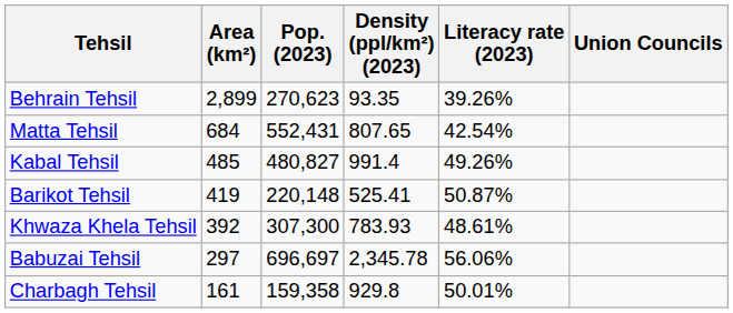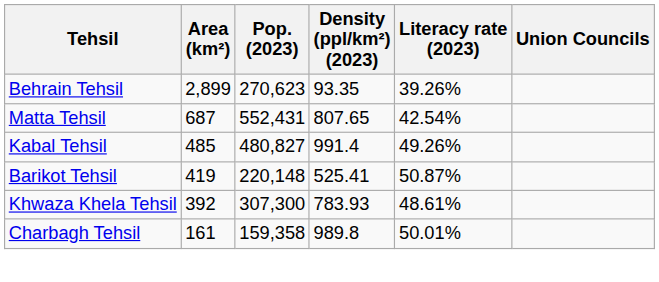Matta Tehsil | Area (km²): 684 -> 687
- row: Babuzai Tehsil | 297 | 696,697 | 2,345.78 | 56.06%
Charbagh Tehsil | Density (ppl/km²) (2023): 929.8 -> 989.8
